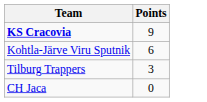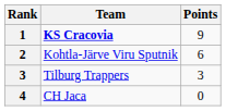+ column: Rank | 1 | 2 | 3 | 4
